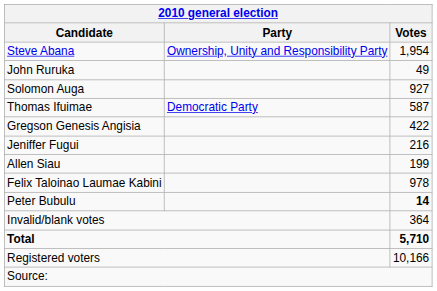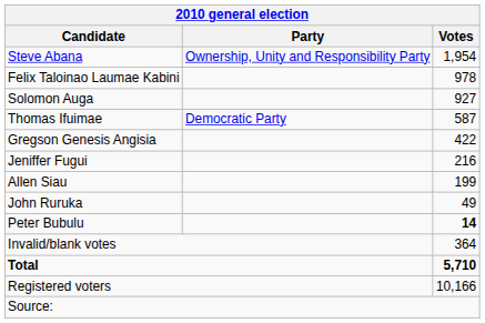rows swapped: Felix Taloinao Laumae Kabini <-> John Ruruka
